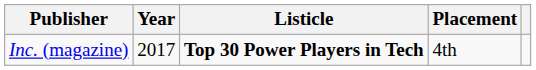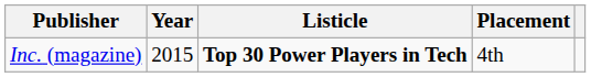Inc. (magazine) | Year: 2017 -> 2015
